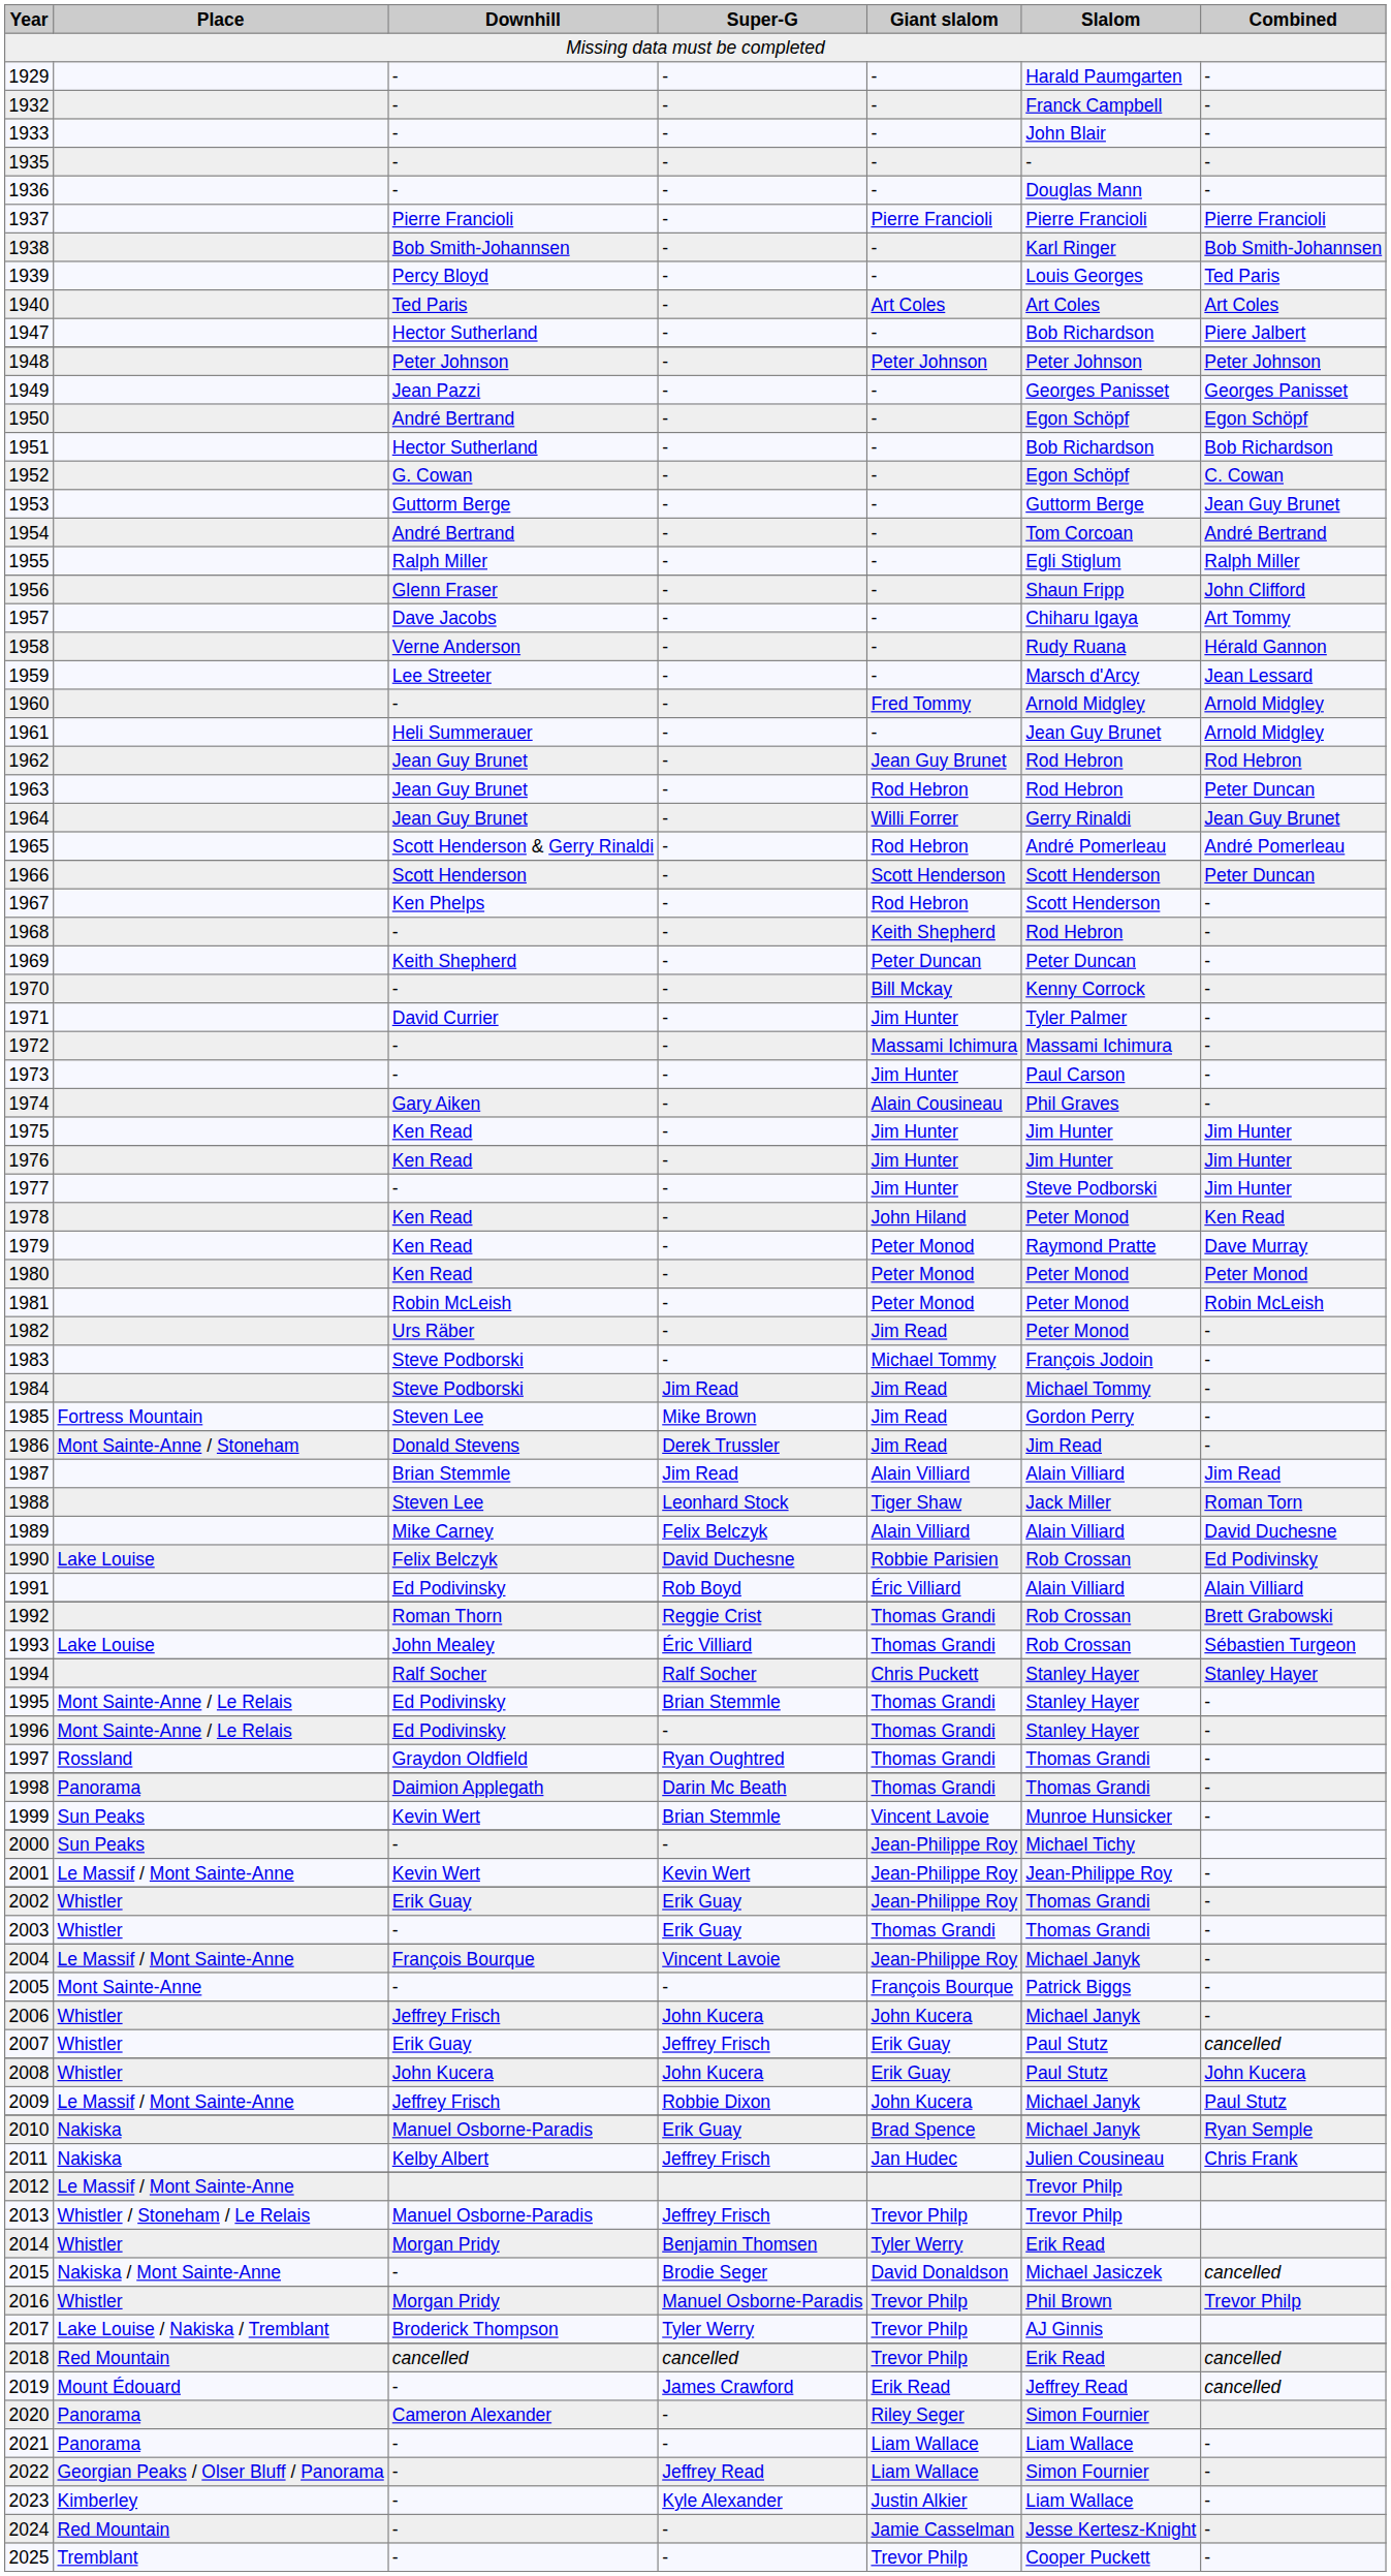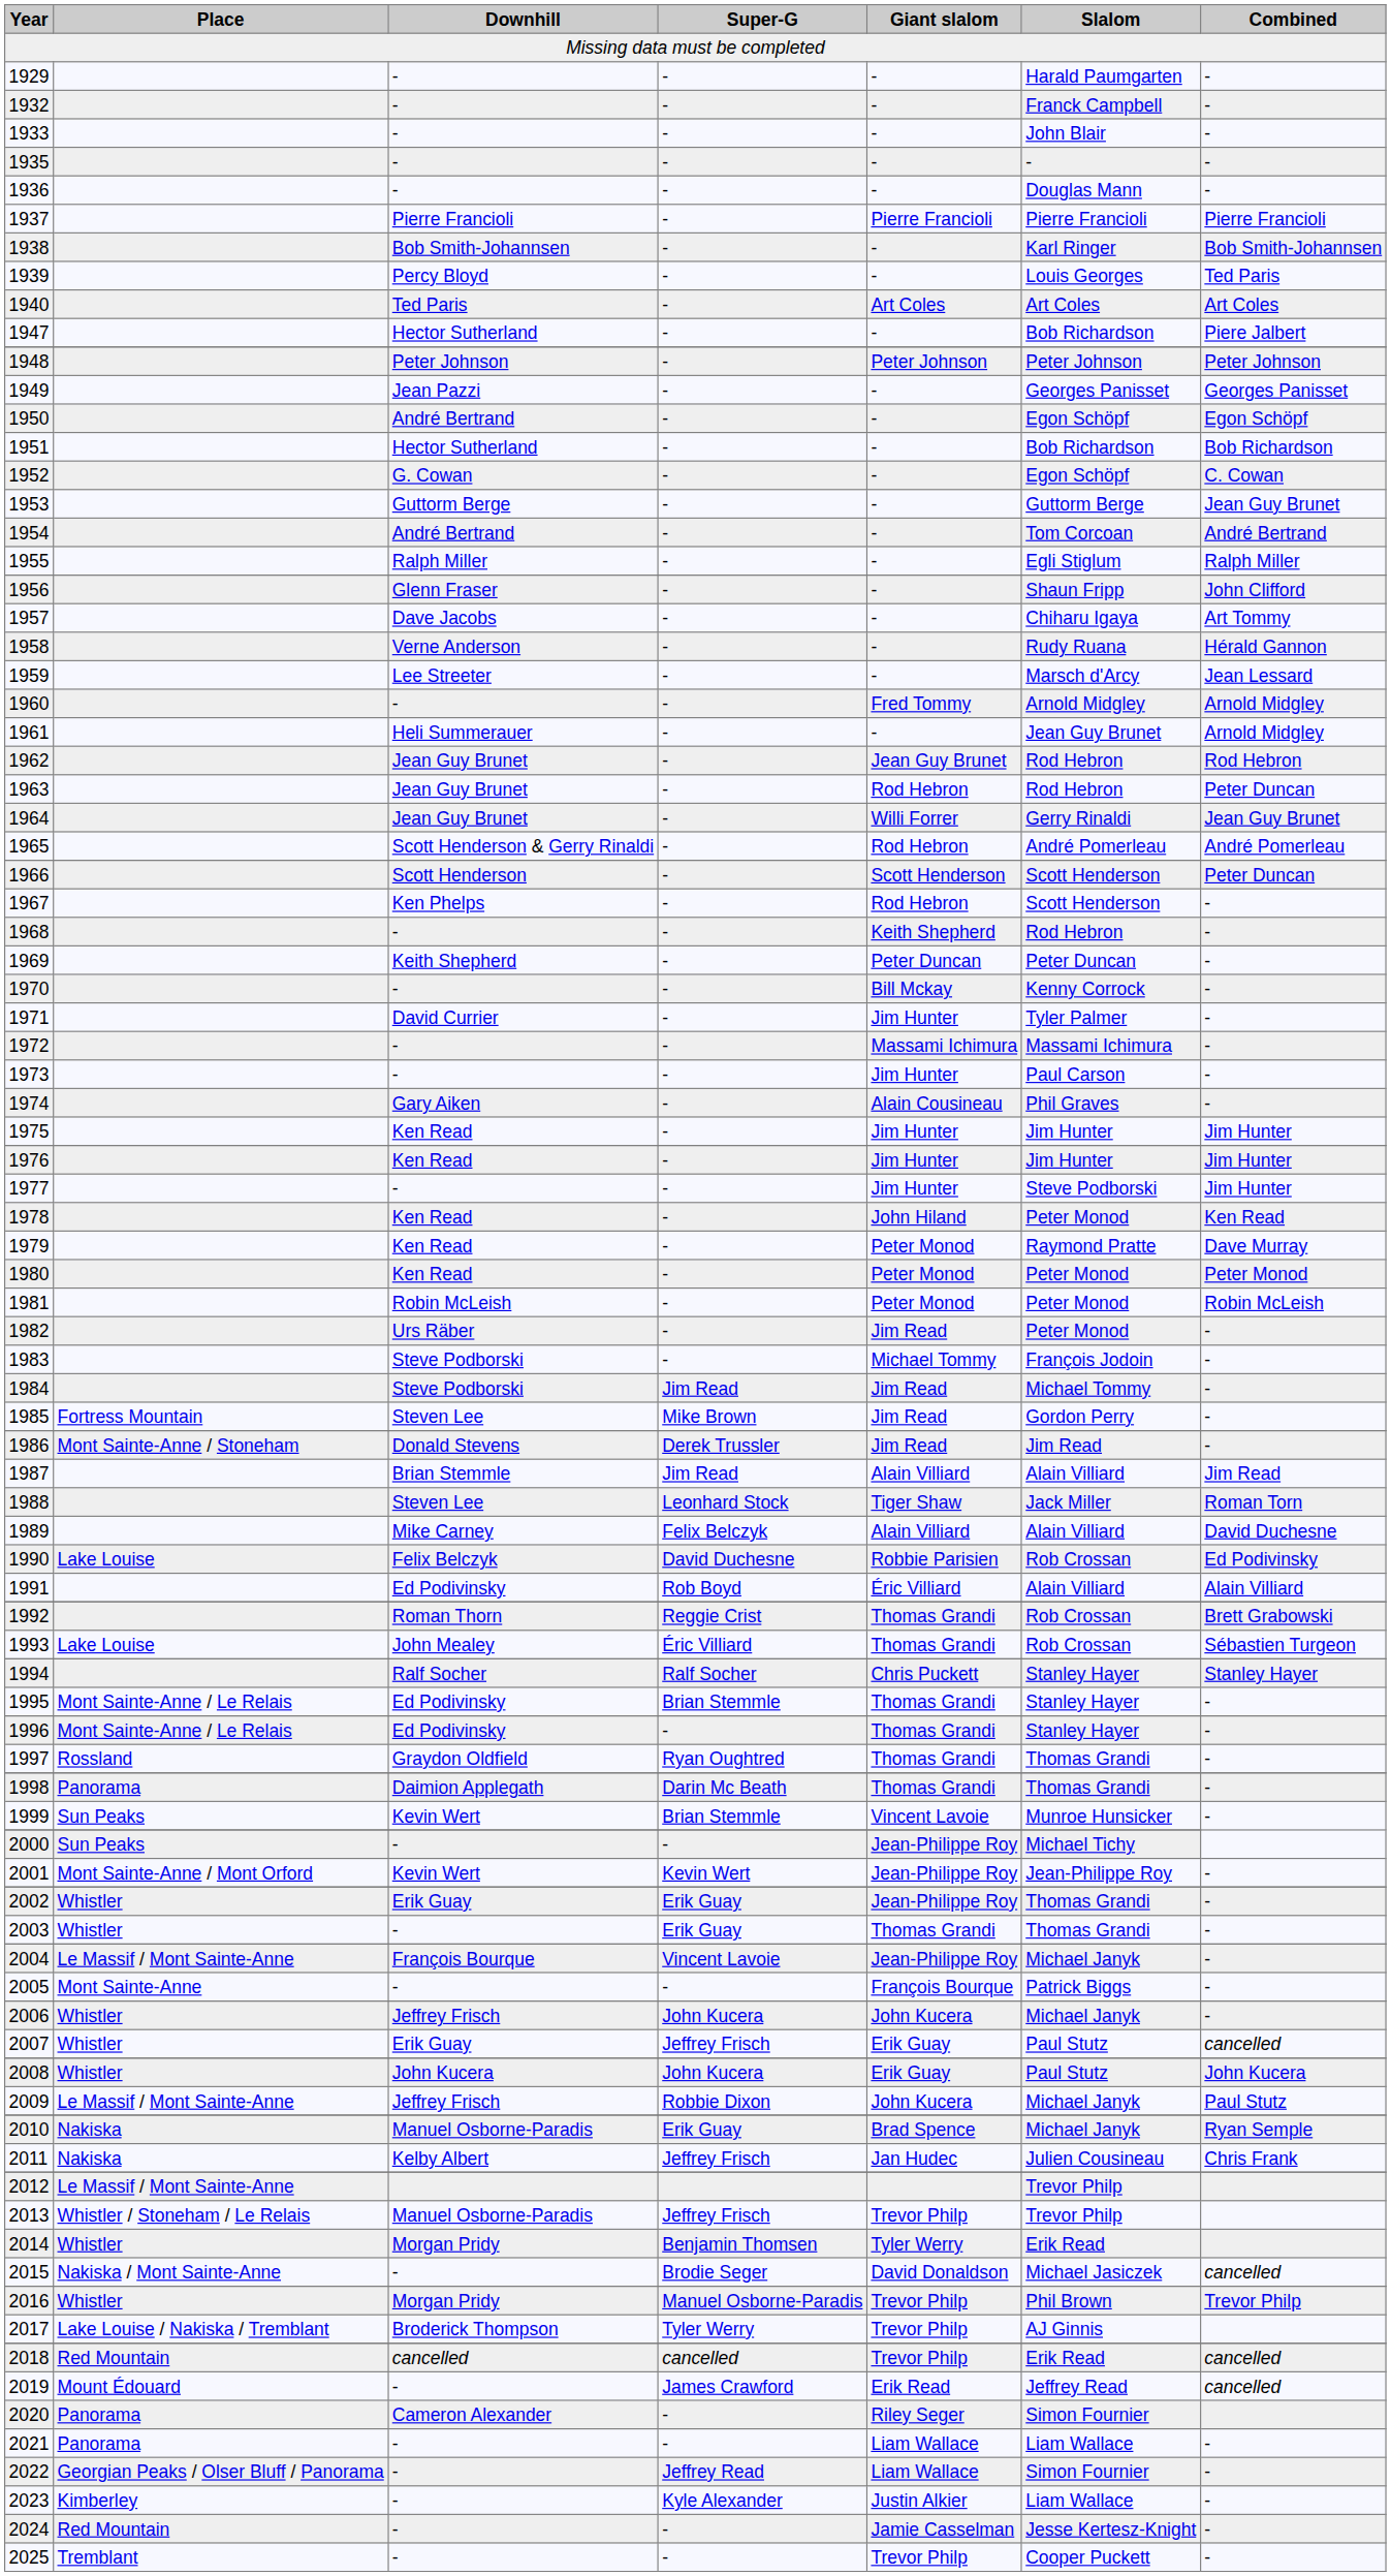2001 | Place: Le Massif / Mont Sainte-Anne -> Mont Sainte-Anne / Mont Orford
